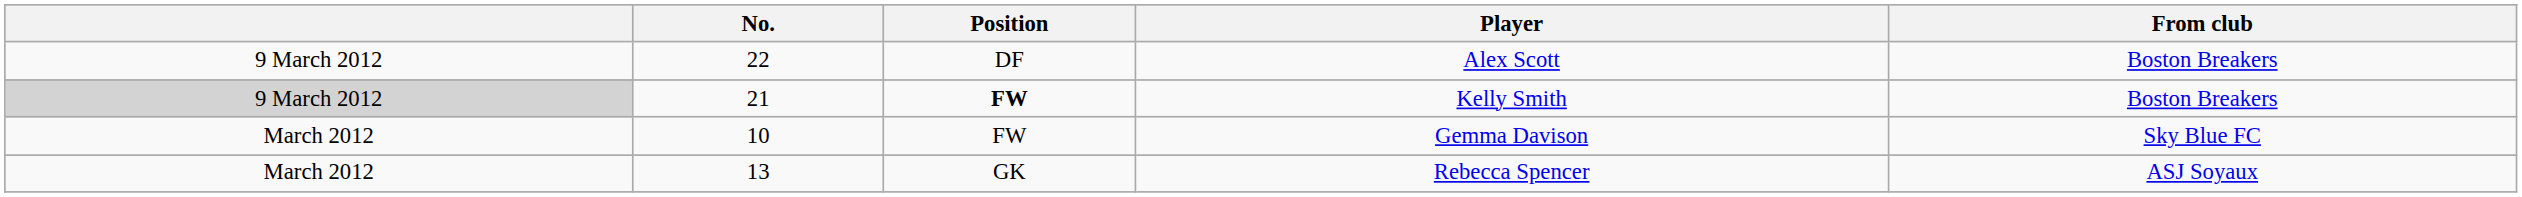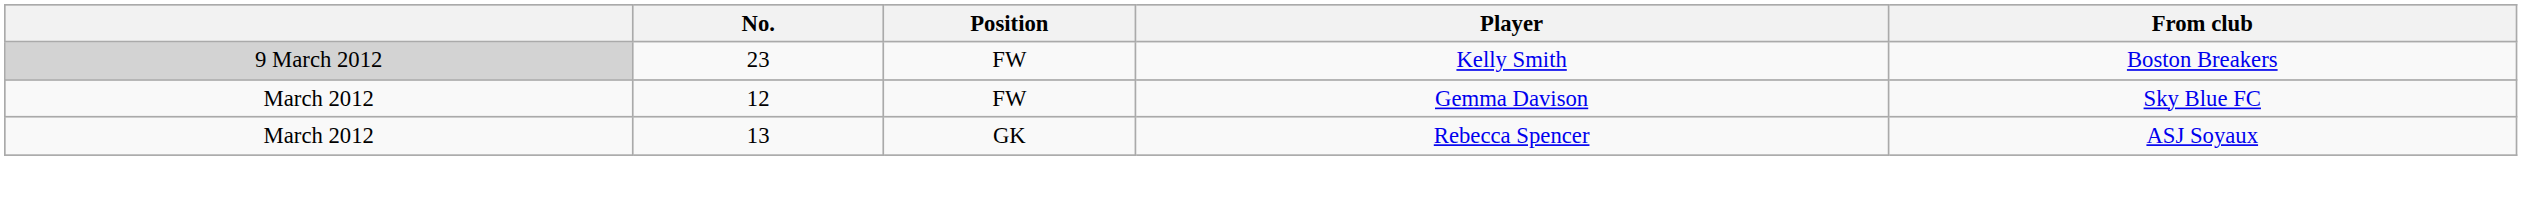- row: 9 March 2012 | 22 | DF | Alex Scott | Boston Breakers
Kelly Smith | No.: 21 -> 23
Kelly Smith | Position: bold -> normal
Gemma Davison | No.: 10 -> 12
